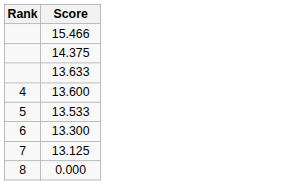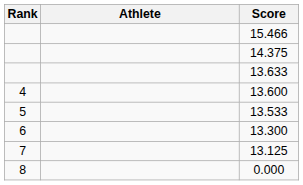+ column: Athlete
